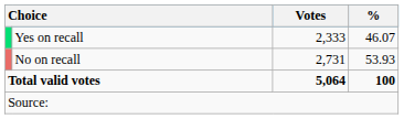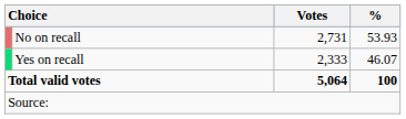rows swapped: No on recall <-> Yes on recall
